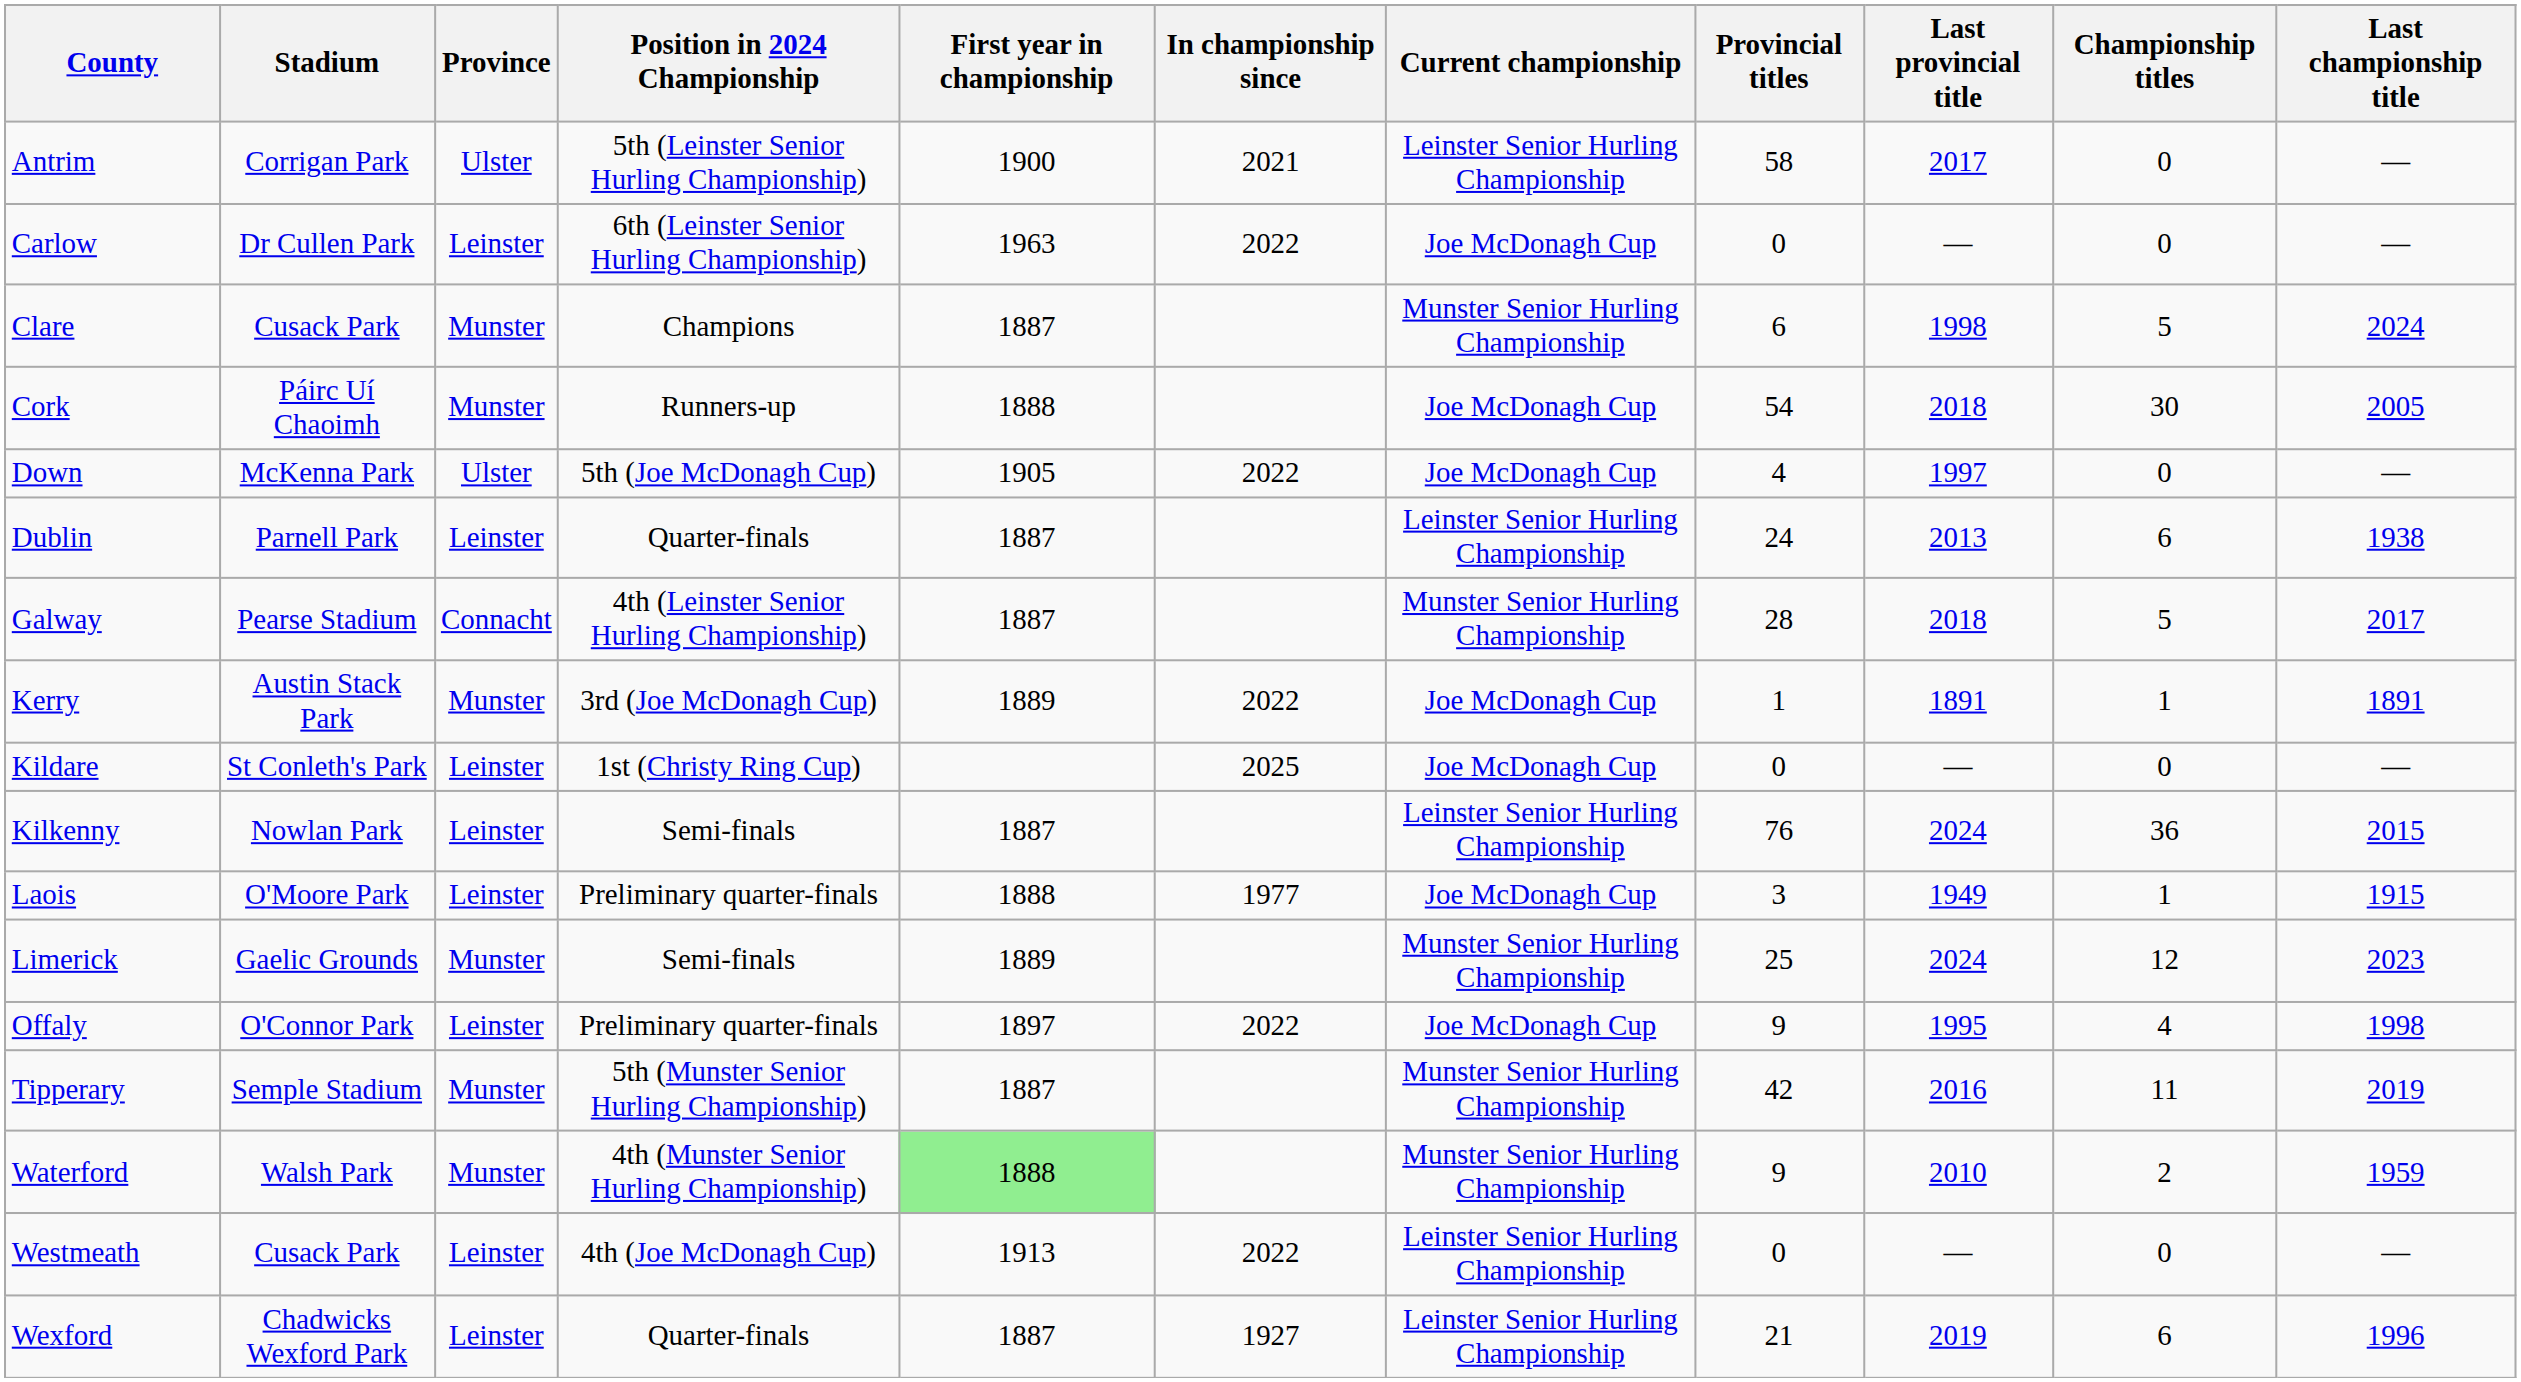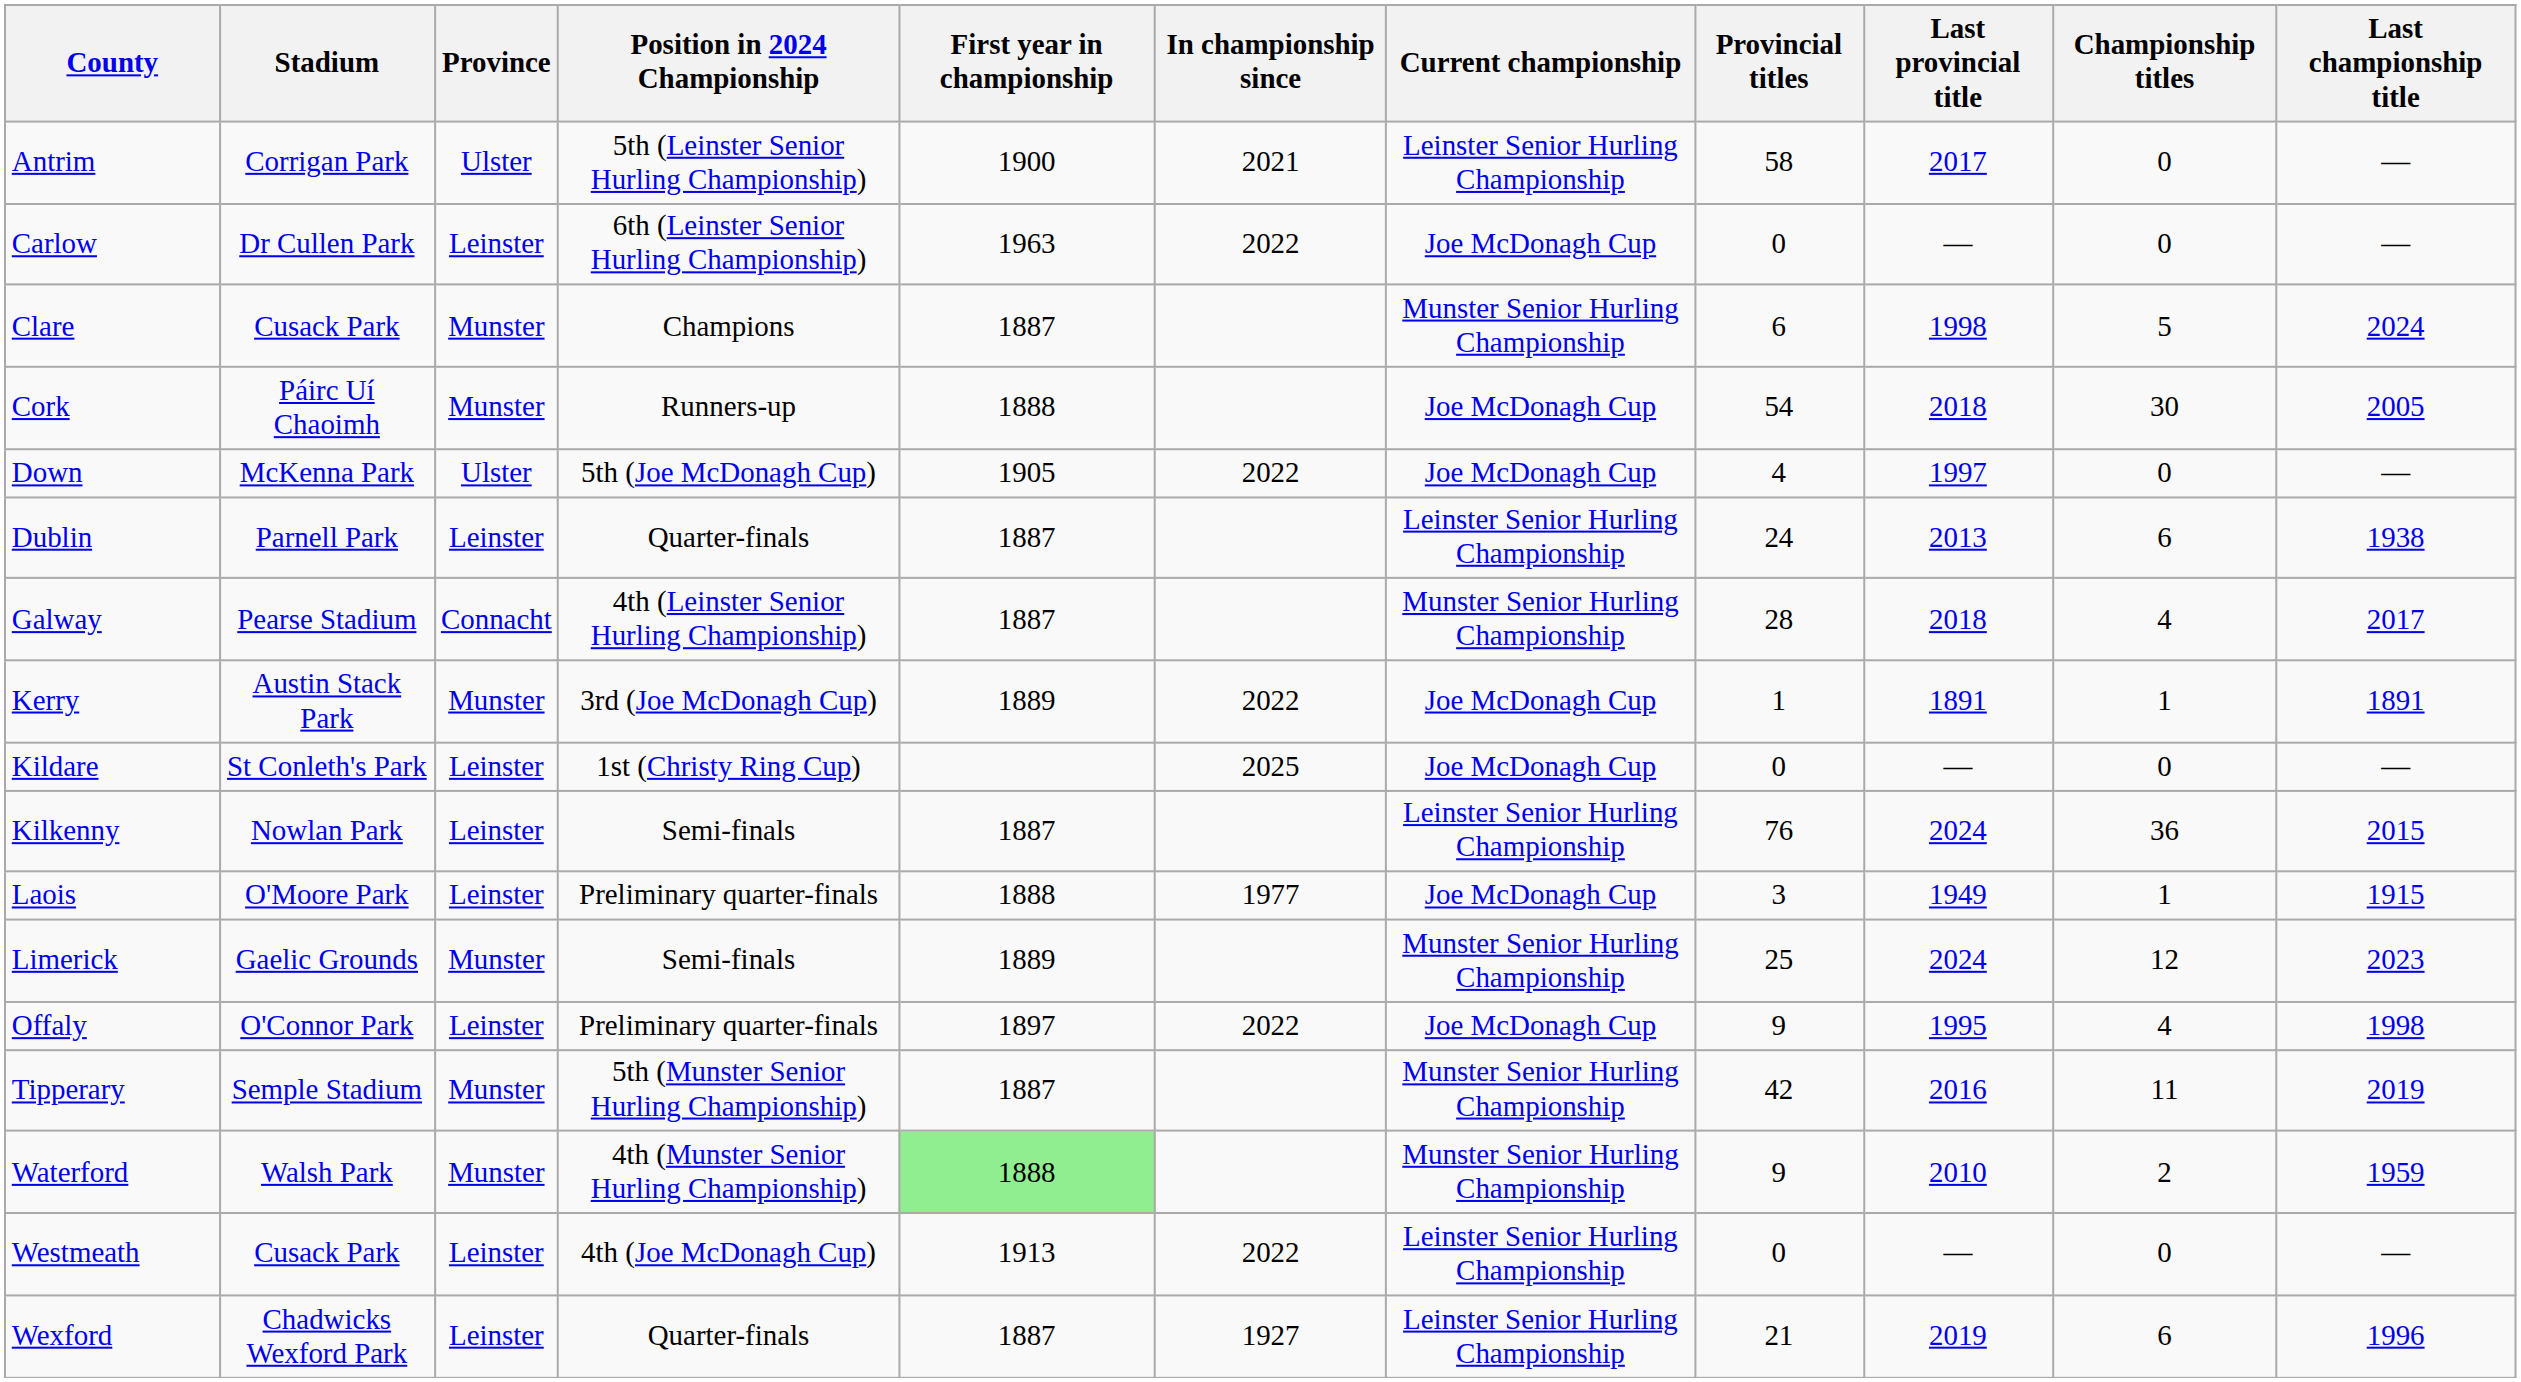Galway | Championship titles: 5 -> 4
